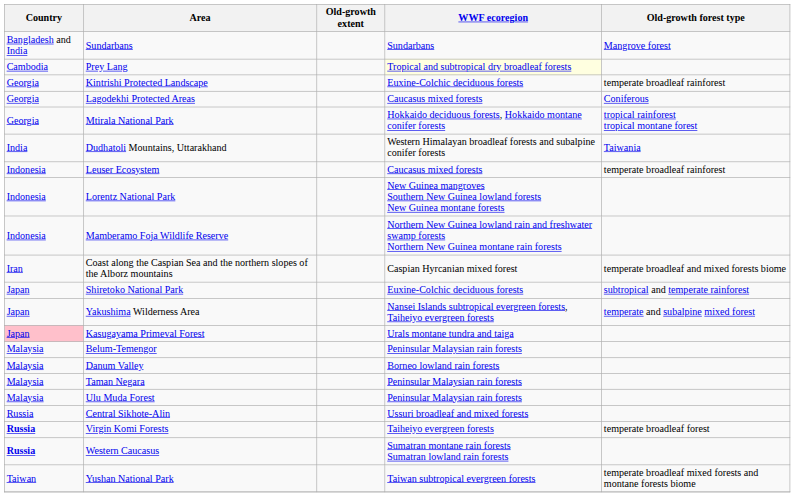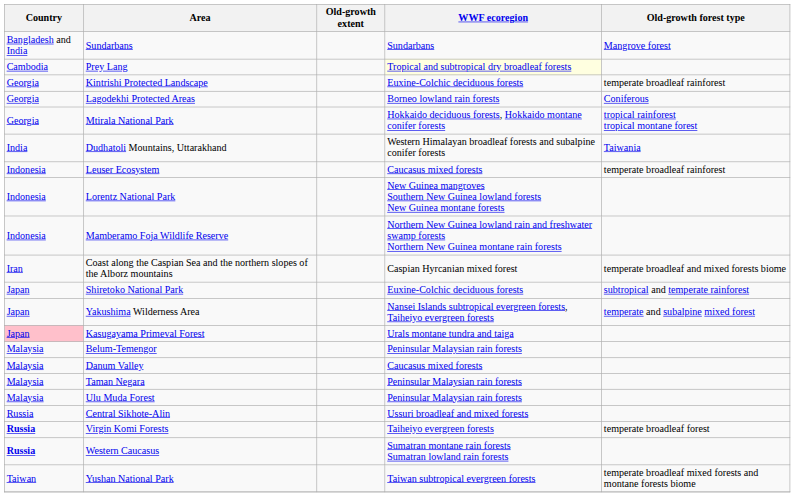Lagodekhi Protected Areas | WWF ecoregion: Caucasus mixed forests -> Borneo lowland rain forests
Danum Valley | WWF ecoregion: Borneo lowland rain forests -> Caucasus mixed forests
